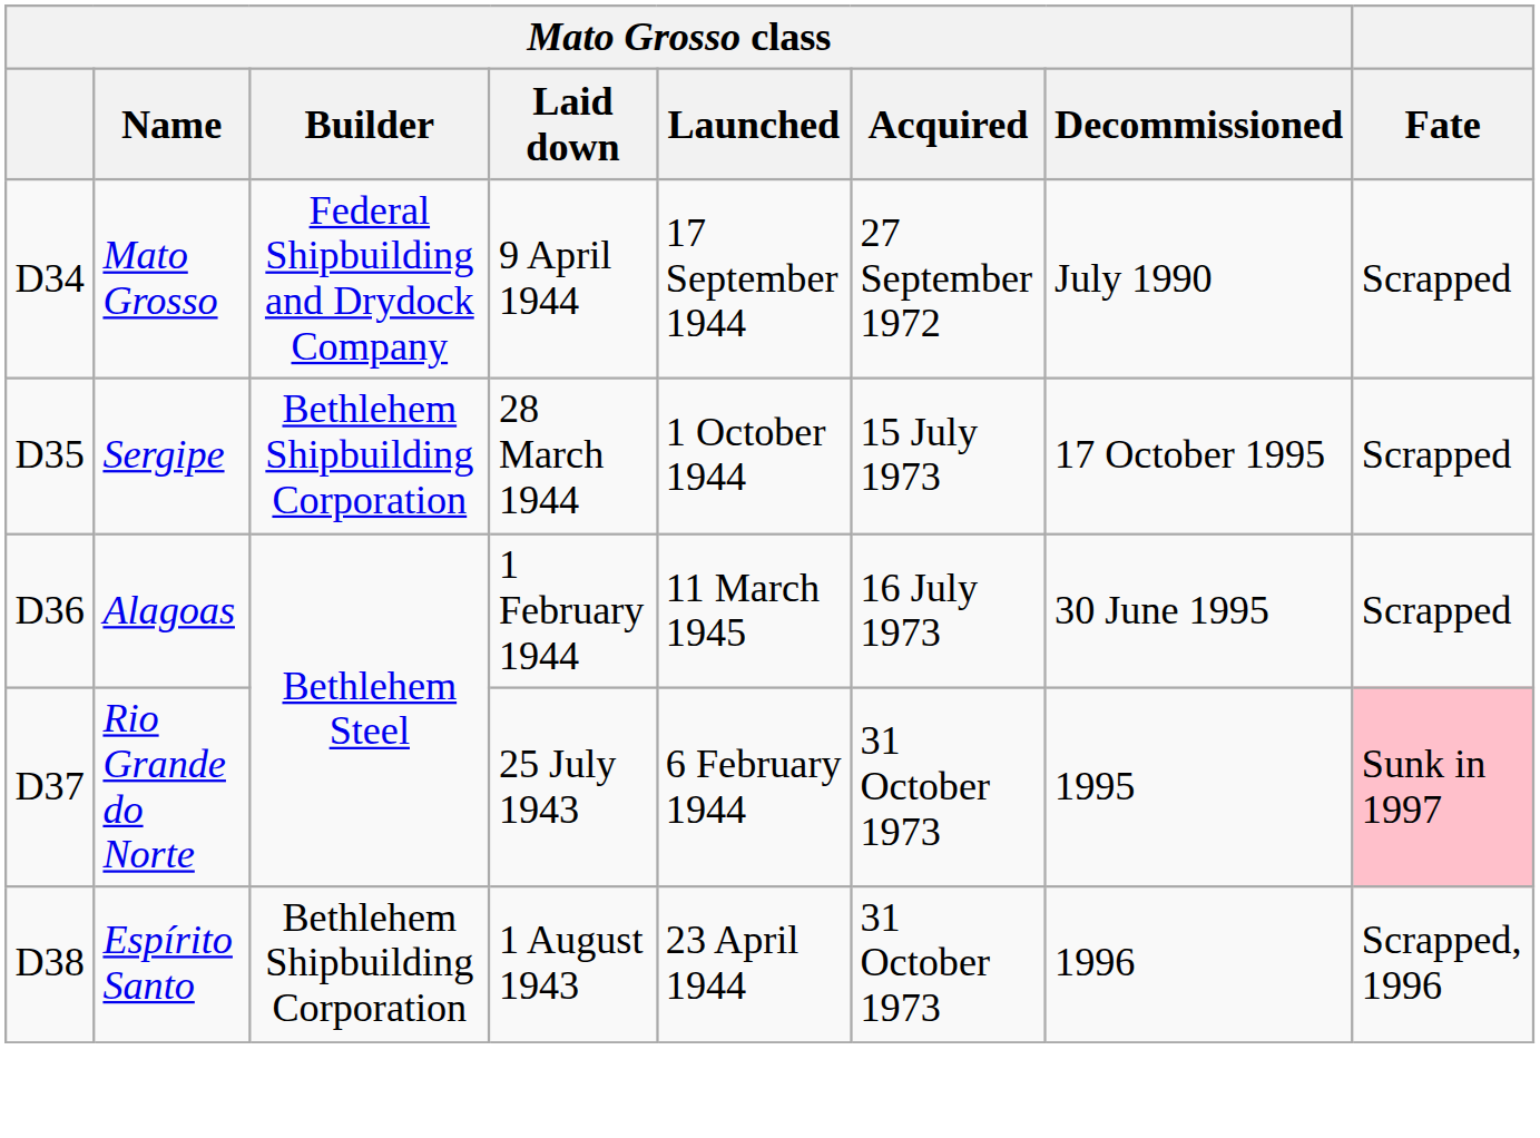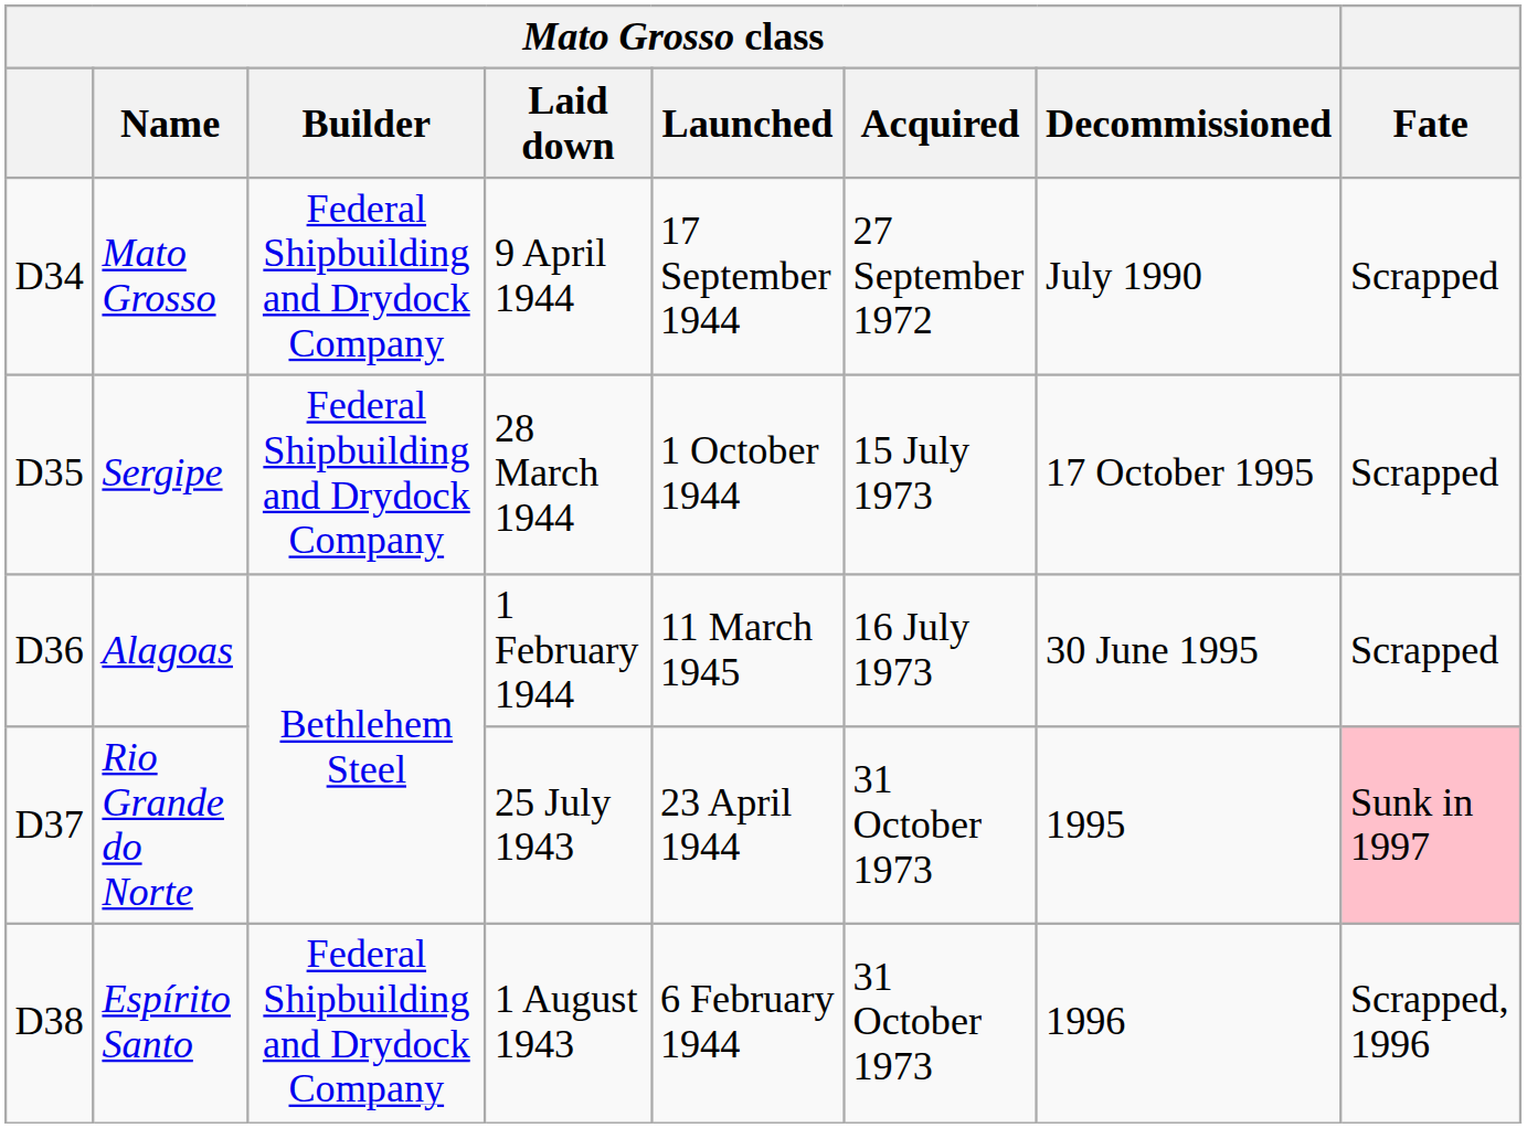Sergipe | Mato Grosso class / Builder: Bethlehem Shipbuilding Corporation -> Federal Shipbuilding and Drydock Company
Rio Grande do Norte | Mato Grosso class / Launched: 6 February 1944 -> 23 April 1944
Espírito Santo | Mato Grosso class / Builder: Bethlehem Shipbuilding Corporation -> Federal Shipbuilding and Drydock Company
Espírito Santo | Mato Grosso class / Launched: 23 April 1944 -> 6 February 1944
